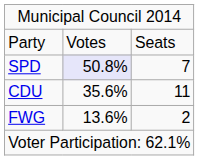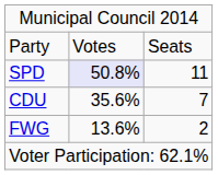SPD | column 3: 7 -> 11
CDU | column 3: 11 -> 7
